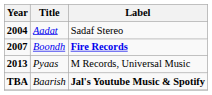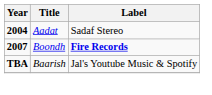- row: 2013 | Pyaas | M Records, Universal Music
Baarish | Label: bold -> normal
